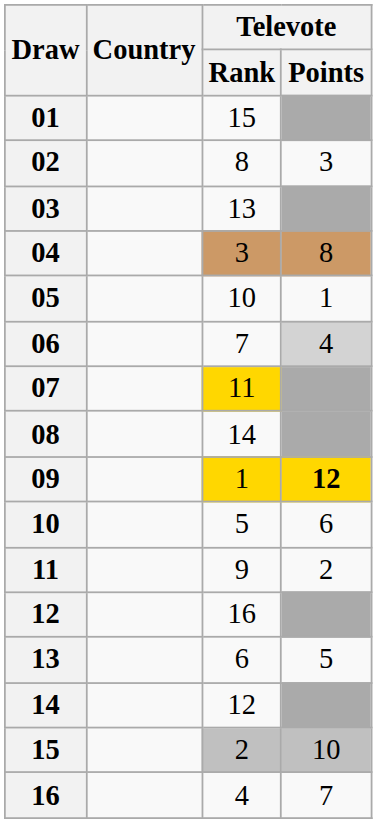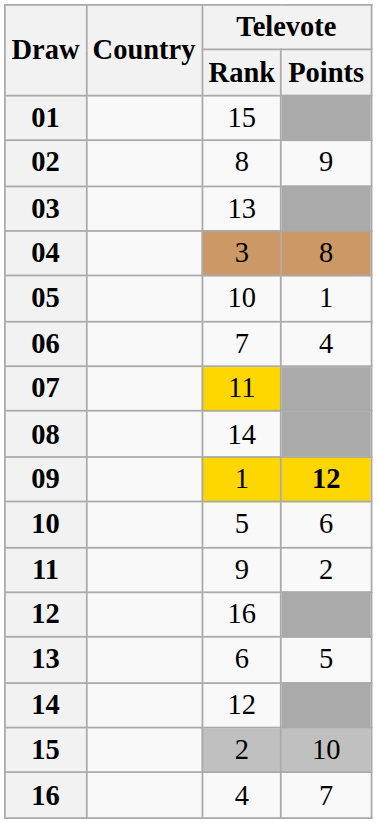02 | Televote / Points: 3 -> 9
06 | Televote / Points: lightgrey background -> no background
